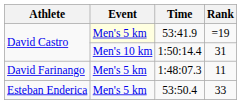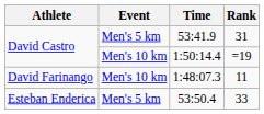53:41.9 | Event: lightyellow background -> no background
53:41.9 | Rank: =19 -> 31
1:50:14.4 | Rank: 31 -> =19
1:48:07.3 | Event: Men's 5 km -> Men's 10 km
